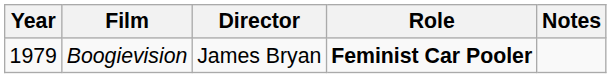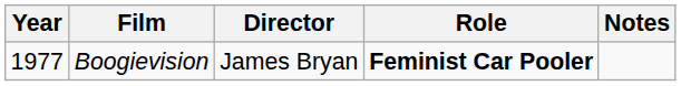Boogievision | Year: 1979 -> 1977
